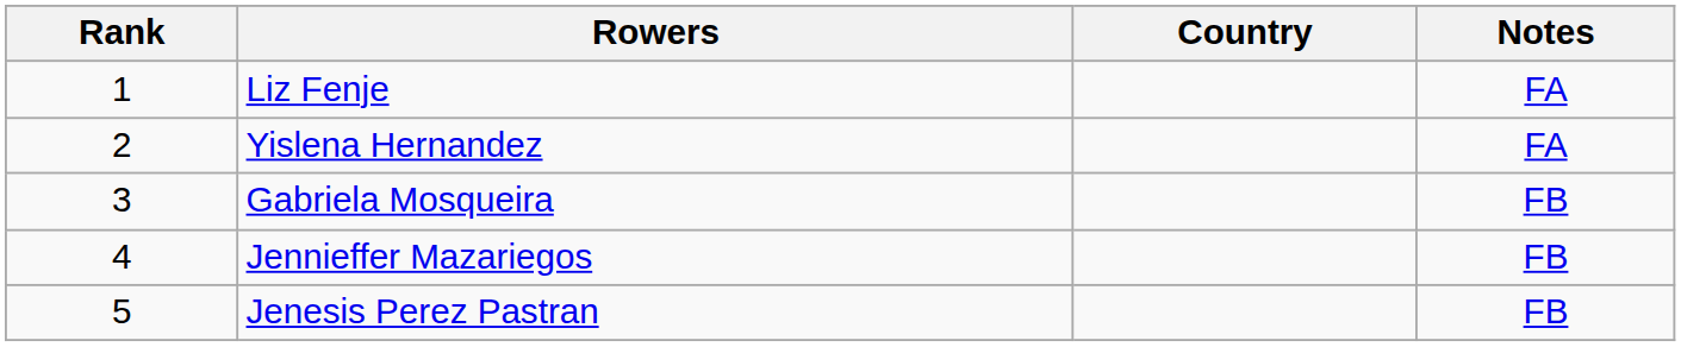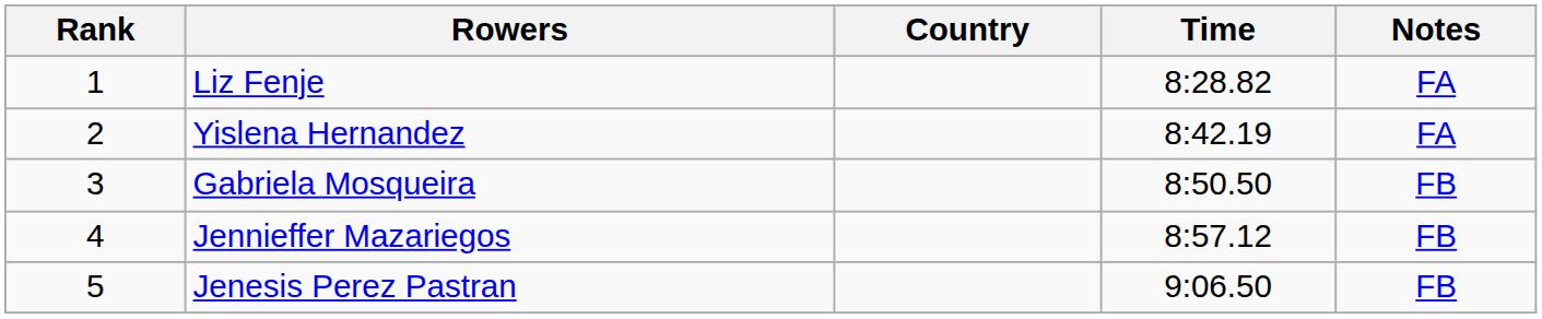+ column: Time | 8:28.82 | 8:42.19 | 8:50.50 | 8:57.12 | 9:06.50
